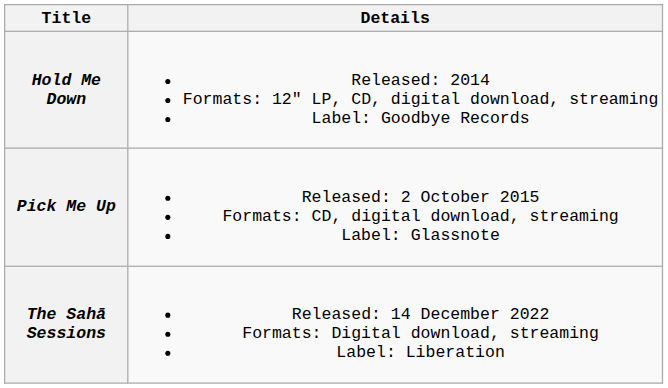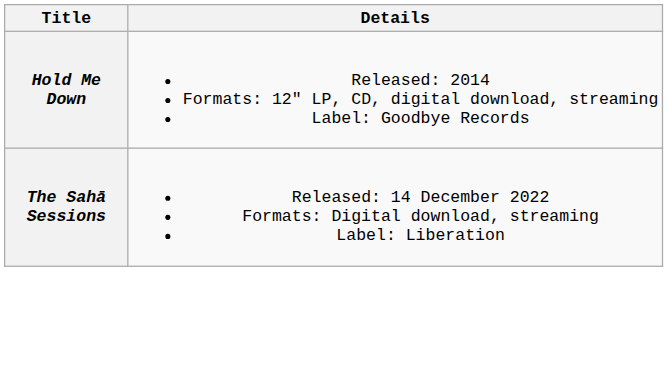- row: Pick Me Up | Released: 2 October 2015 Formats: CD, digital download, streaming Label: Glassnote
